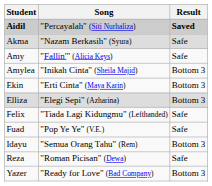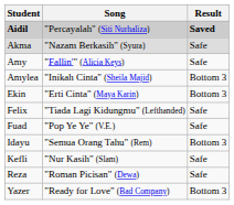- row: Elliza | "Elegi Sepi" (Azharina) | Bottom 3
+ row: Kefli | "Nur Kasih" (Slam) | Safe
